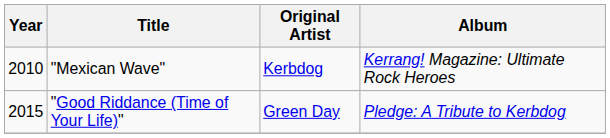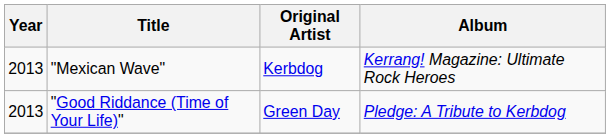"Mexican Wave" | Year: 2010 -> 2013
"Good Riddance (Time of Your Life)" | Year: 2015 -> 2013
